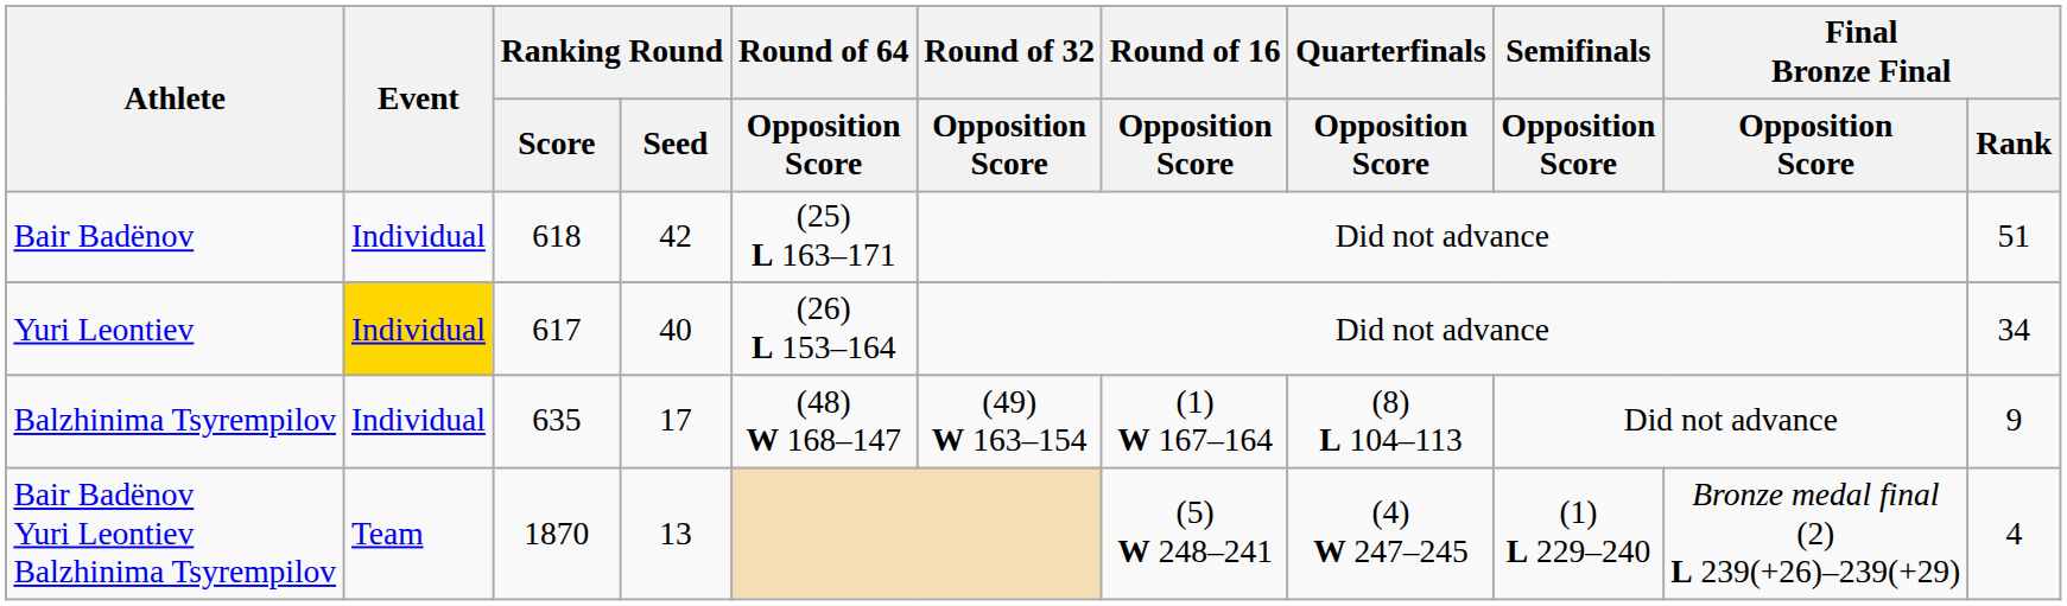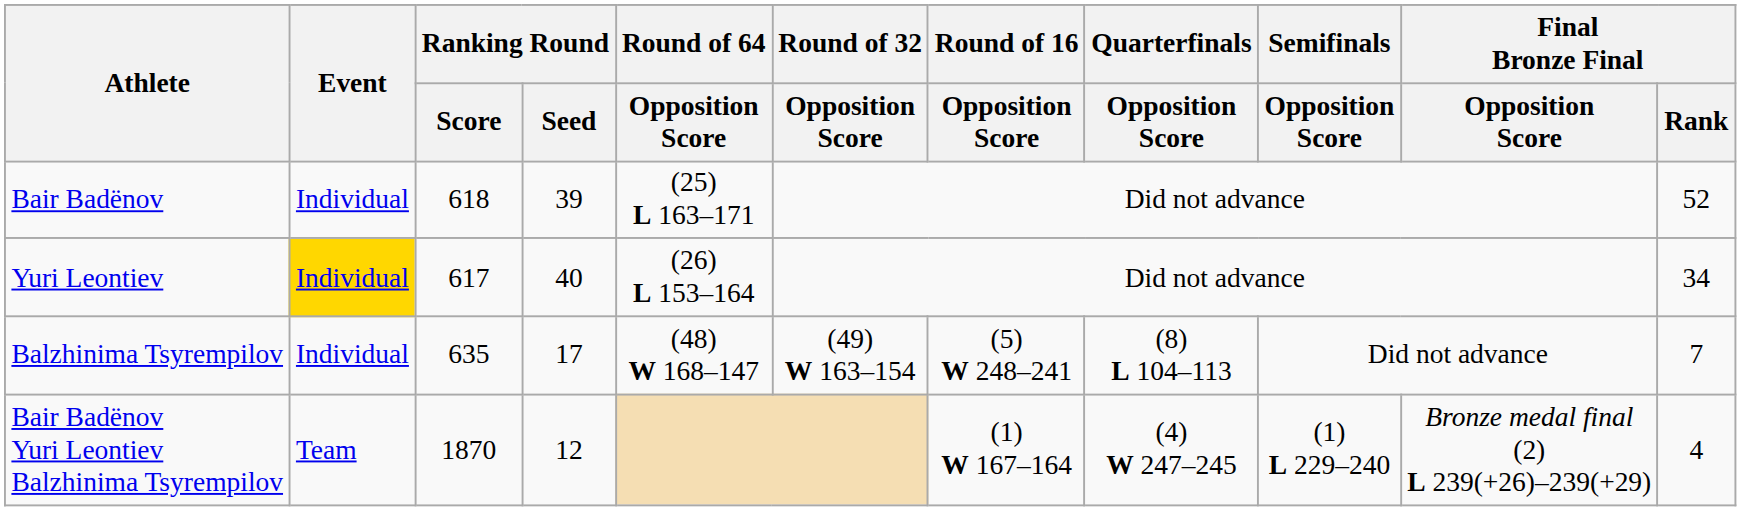Bair Badënov | Ranking Round / Seed: 42 -> 39
Bair Badënov | Final Bronze Final / Rank: 51 -> 52
Balzhinima Tsyrempilov | Round of 16 / Opposition Score: (1) W 167–164 -> (5) W 248–241
Balzhinima Tsyrempilov | Final Bronze Final / Rank: 9 -> 7
Bair Badënov Yuri Leontiev Balzhinima Tsyrempilov | Ranking Round / Seed: 13 -> 12
Bair Badënov Yuri Leontiev Balzhinima Tsyrempilov | Round of 16 / Opposition Score: (5) W 248–241 -> (1) W 167–164
